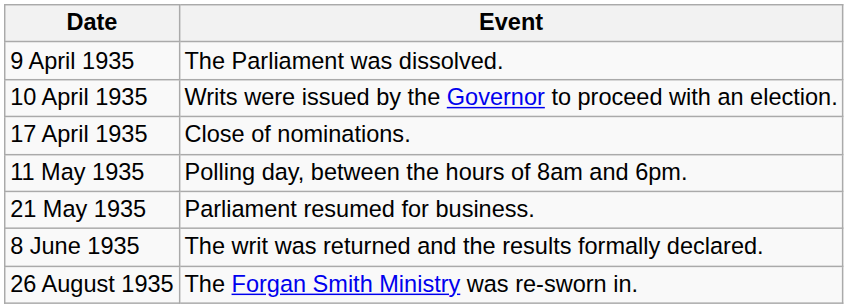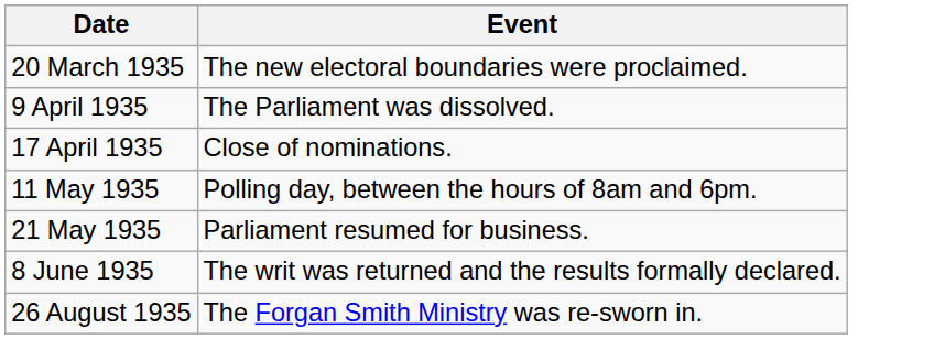+ row: 20 March 1935 | The new electoral boundaries were proclaimed.
- row: 10 April 1935 | Writs were issued by the Governor to proceed with an election.
